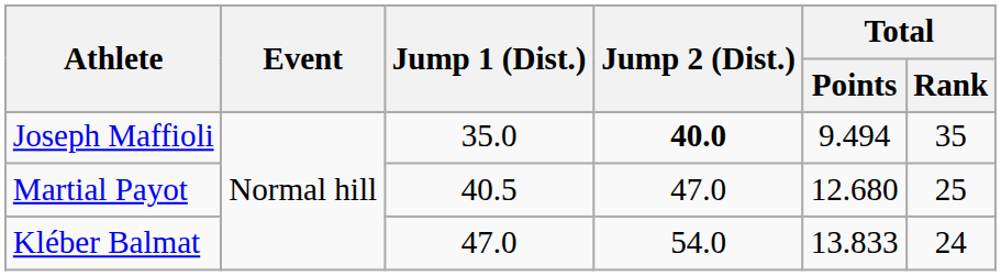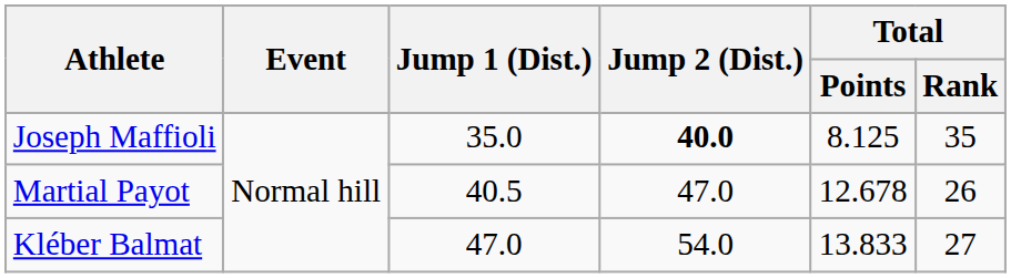Joseph Maffioli | Total / Points: 9.494 -> 8.125
Martial Payot | Total / Points: 12.680 -> 12.678
Martial Payot | Total / Rank: 25 -> 26
Kléber Balmat | Total / Rank: 24 -> 27
